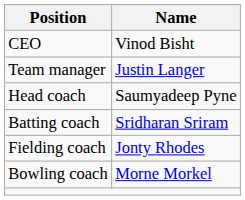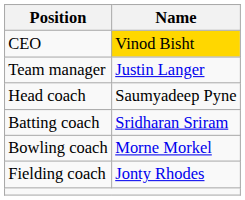CEO | Name: no background -> gold background
rows swapped: Bowling coach <-> Fielding coach
